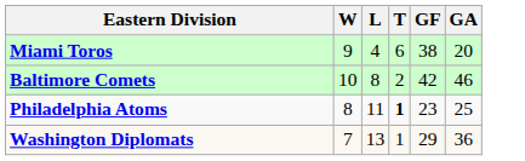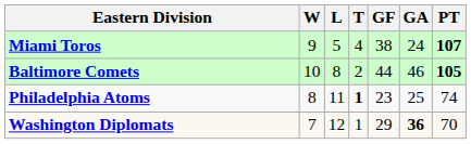+ column: PT | 107 | 105 | 74 | 70
Miami Toros | L: 4 -> 5
Miami Toros | T: 6 -> 4
Miami Toros | GA: 20 -> 24
Baltimore Comets | GF: 42 -> 44
Washington Diplomats | L: 13 -> 12
Washington Diplomats | GA: normal -> bold
